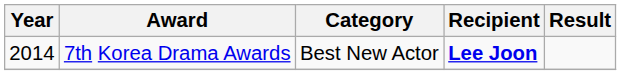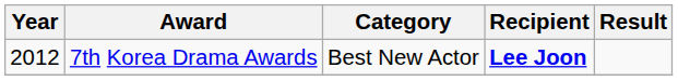7th Korea Drama Awards | Year: 2014 -> 2012
